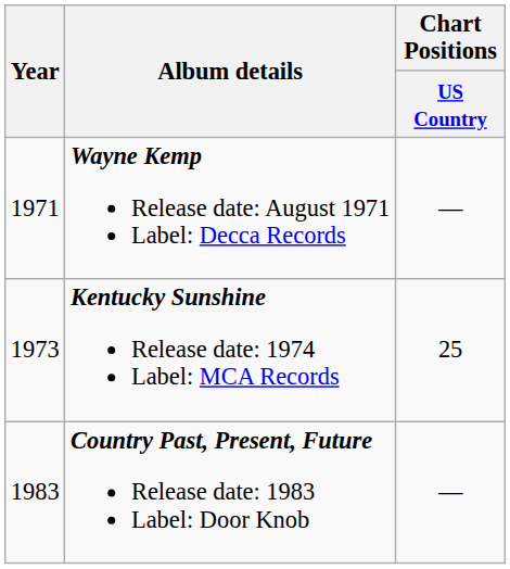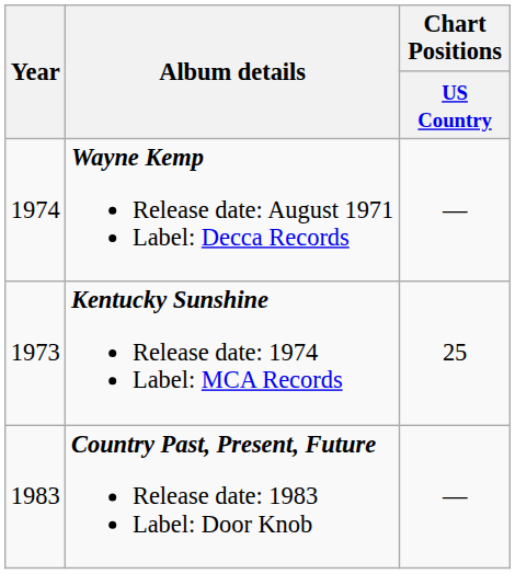Wayne Kemp Release date: August 1971 Label: Decca Records | Year: 1971 -> 1974
